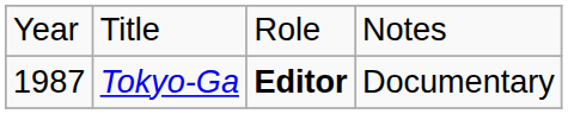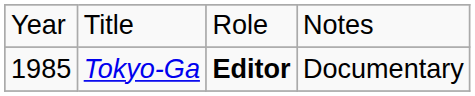Tokyo-Ga | column 1: 1987 -> 1985
